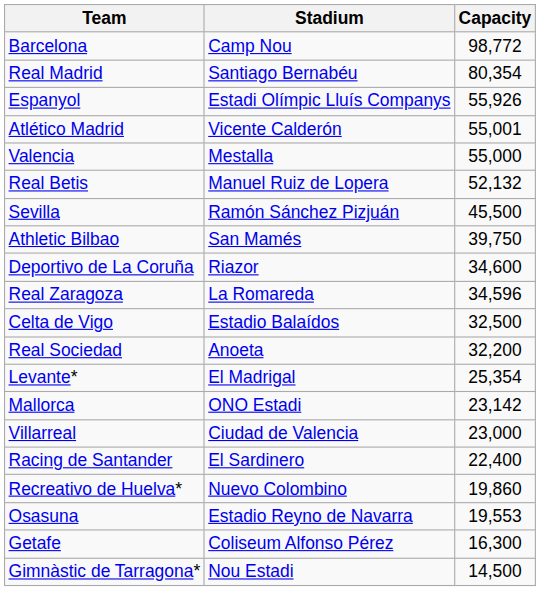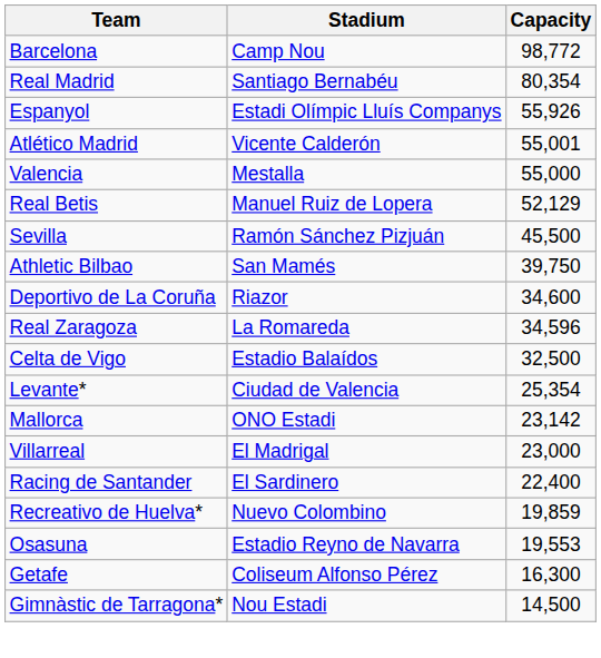Real Betis | Capacity: 52,132 -> 52,129
- row: Real Sociedad | Anoeta | 32,200
Levante* | Stadium: El Madrigal -> Ciudad de Valencia
Villarreal | Stadium: Ciudad de Valencia -> El Madrigal
Recreativo de Huelva* | Capacity: 19,860 -> 19,859
